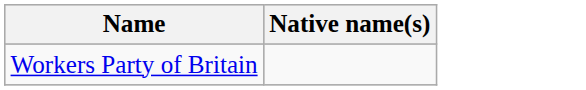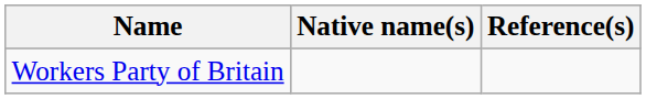+ column: Reference(s)
